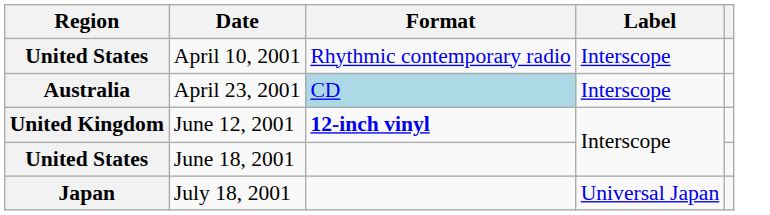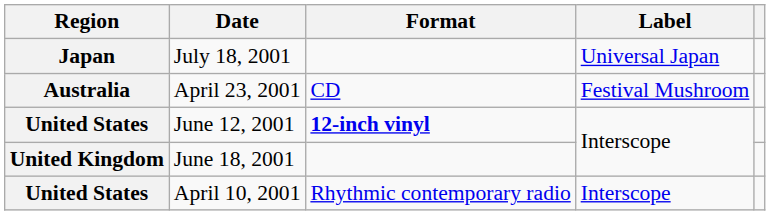rows swapped: April 10, 2001 <-> July 18, 2001
April 23, 2001 | Format: lightblue background -> no background
April 23, 2001 | Label: Interscope -> Festival Mushroom
June 12, 2001 | Region: United Kingdom -> United States
June 18, 2001 | Region: United States -> United Kingdom
